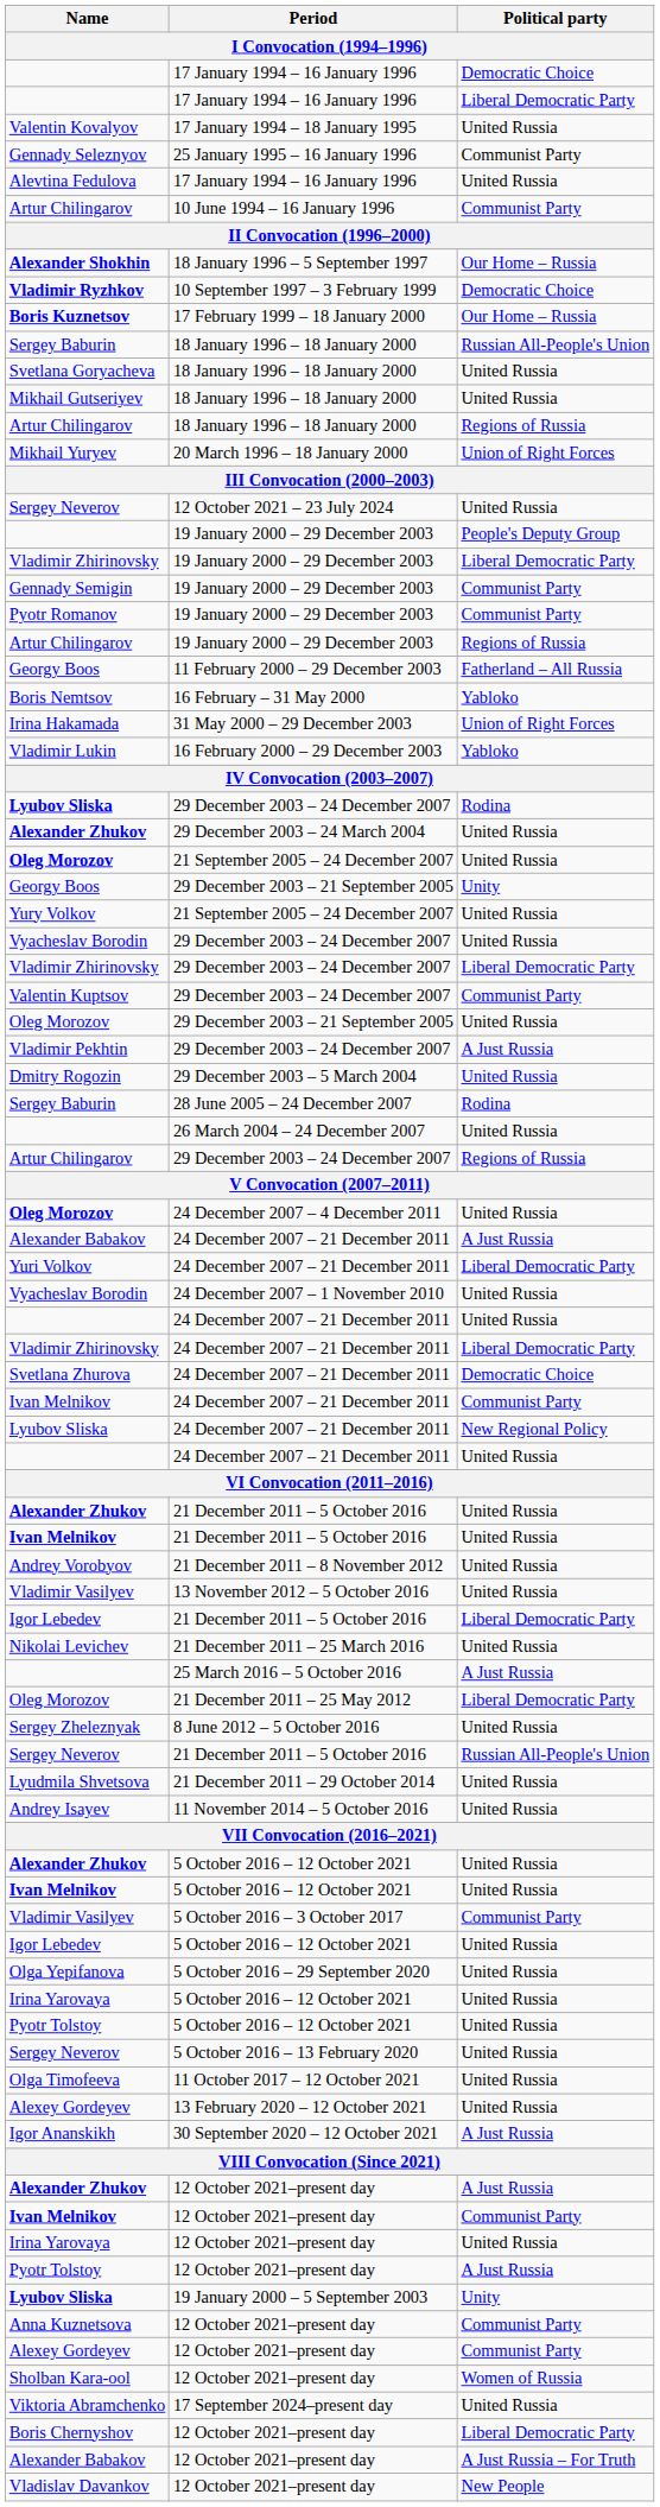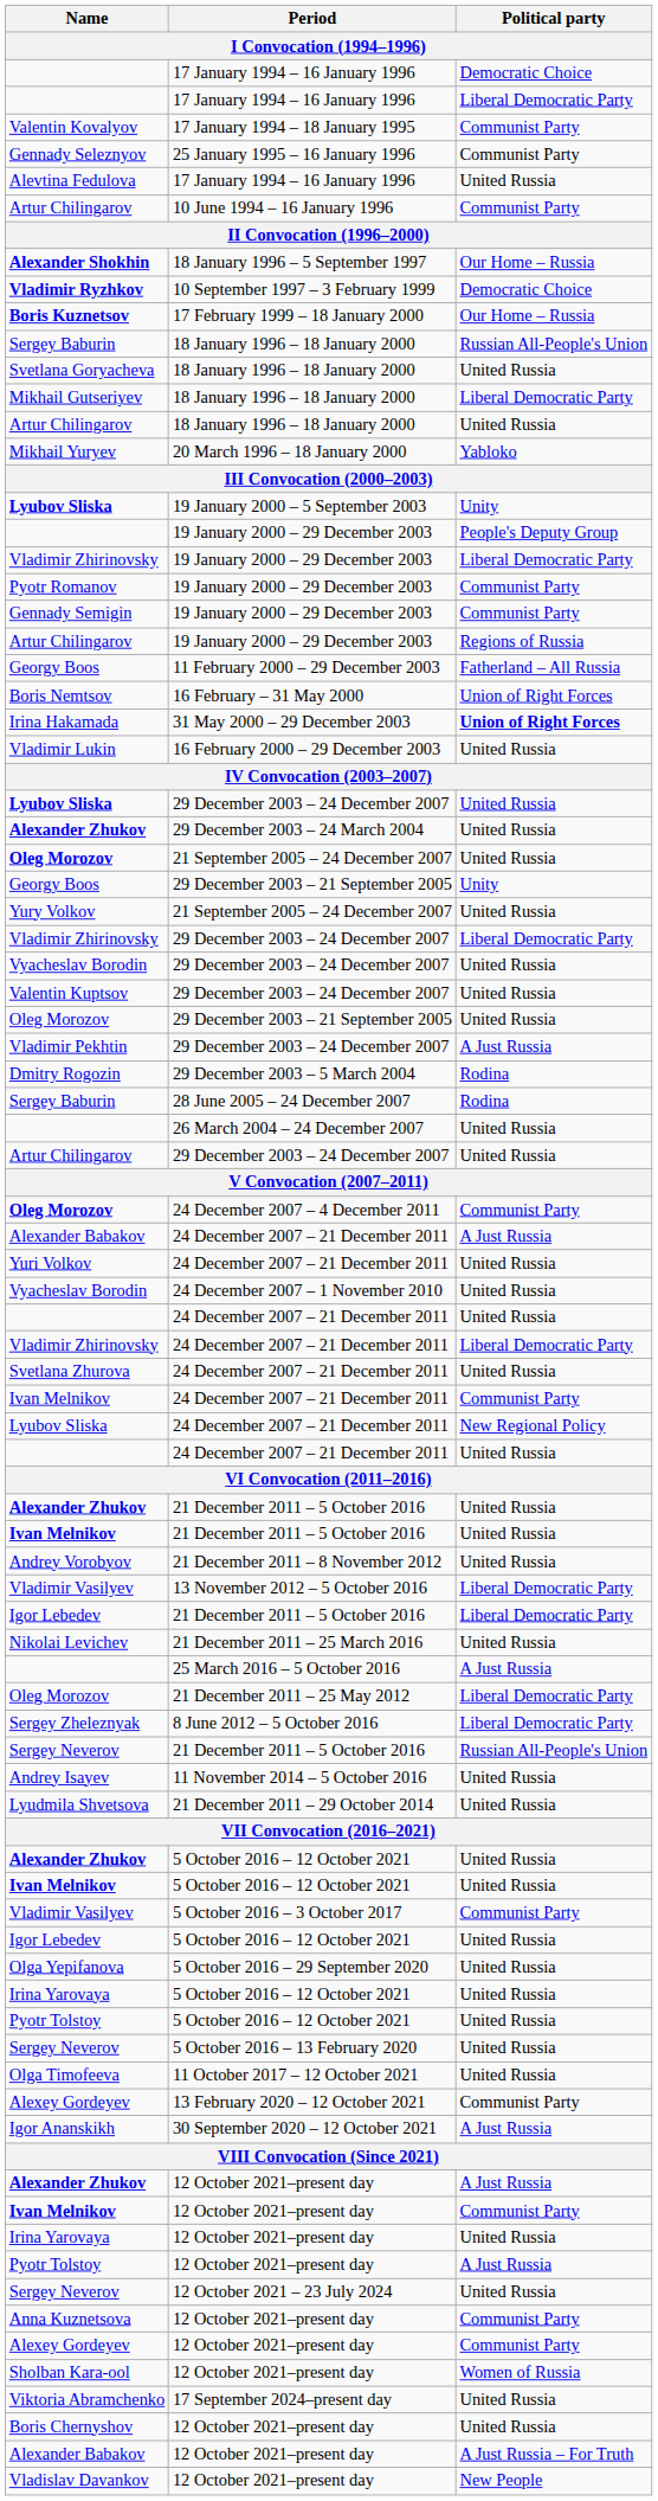Valentin Kovalyov | Political party: United Russia -> Communist Party
Mikhail Gutseriyev | Political party: United Russia -> Liberal Democratic Party
Artur Chilingarov / 18 January 1996 – 18 January 2000 | Political party: Regions of Russia -> United Russia
Mikhail Yuryev | Political party: Union of Right Forces -> Yabloko
rows swapped: Lyubov Sliska / 19 January 2000 – 5 September 2003 <-> Sergey Neverov / 12 October 2021 – 23 July 2024
rows swapped: Pyotr Romanov <-> Gennady Semigin
Boris Nemtsov | Political party: Yabloko -> Union of Right Forces
Irina Hakamada | Political party: normal -> bold
Vladimir Lukin | Political party: Yabloko -> United Russia
Lyubov Sliska / 29 December 2003 – 24 December 2007 | Political party: Rodina -> United Russia
rows swapped: Vyacheslav Borodin / 29 December 2003 – 24 December 2007 <-> Vladimir Zhirinovsky / 29 December 2003 – 24 December 2007
Valentin Kuptsov | Political party: Communist Party -> United Russia
Dmitry Rogozin | Political party: United Russia -> Rodina
Artur Chilingarov / 29 December 2003 – 24 December 2007 | Political party: Regions of Russia -> United Russia
Oleg Morozov / 24 December 2007 – 4 December 2011 | Political party: United Russia -> Communist Party
Yuri Volkov | Political party: Liberal Democratic Party -> United Russia
Svetlana Zhurova | Political party: Democratic Choice -> United Russia
Vladimir Vasilyev / 13 November 2012 – 5 October 2016 | Political party: United Russia -> Liberal Democratic Party
Sergey Zheleznyak | Political party: United Russia -> Liberal Democratic Party
rows swapped: Lyudmila Shvetsova <-> Andrey Isayev
Alexey Gordeyev / 13 February 2020 – 12 October 2021 | Political party: United Russia -> Communist Party
Boris Chernyshov | Political party: Liberal Democratic Party -> United Russia
